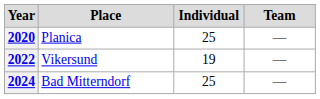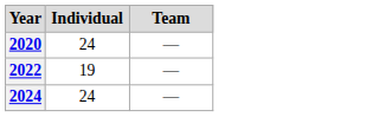- column: Place | Planica | Vikersund | Bad Mitterndorf
2020 | Individual: 25 -> 24
2024 | Individual: 25 -> 24
